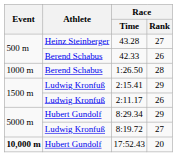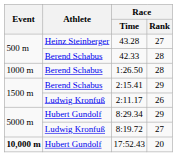42.33 | Race / Rank: 26 -> 28
2:15.41 | Athlete: Ludwig Kronfuß -> Berend Schabus
